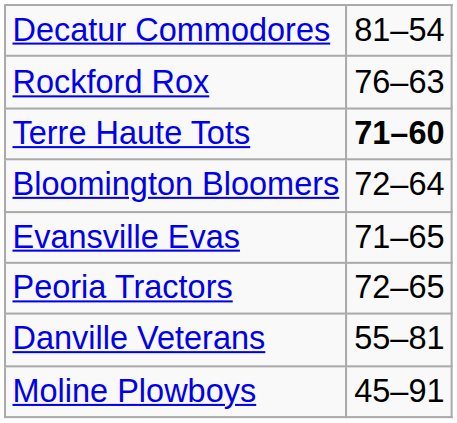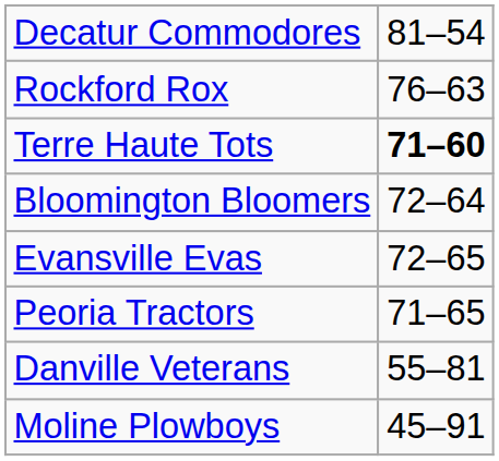Evansville Evas | column 2: 71–65 -> 72–65
Peoria Tractors | column 2: 72–65 -> 71–65
